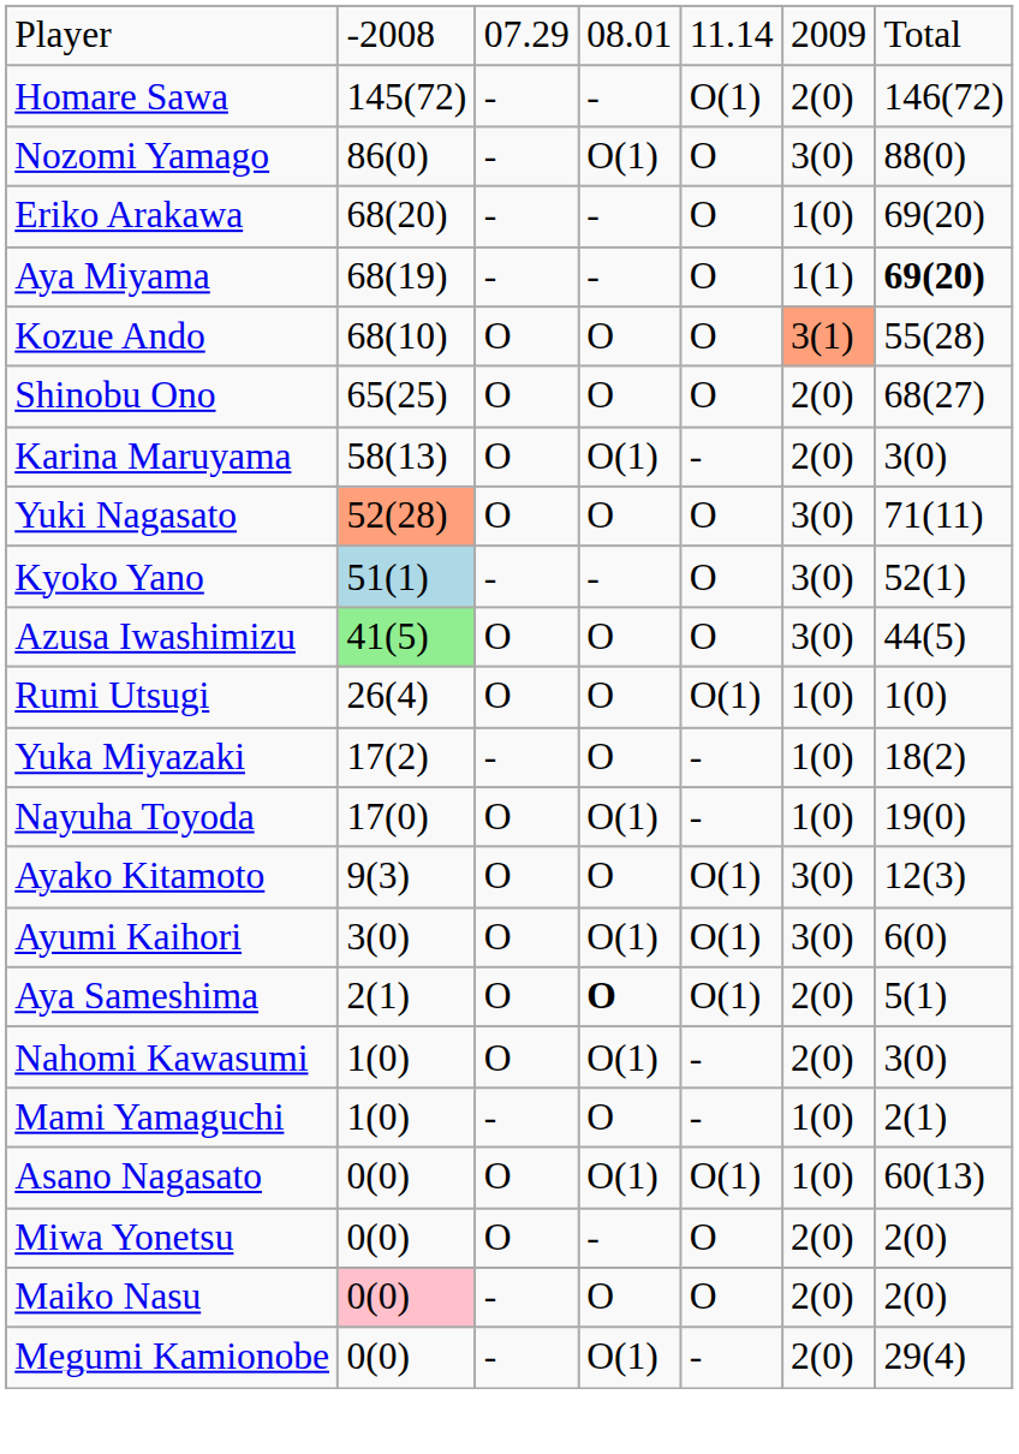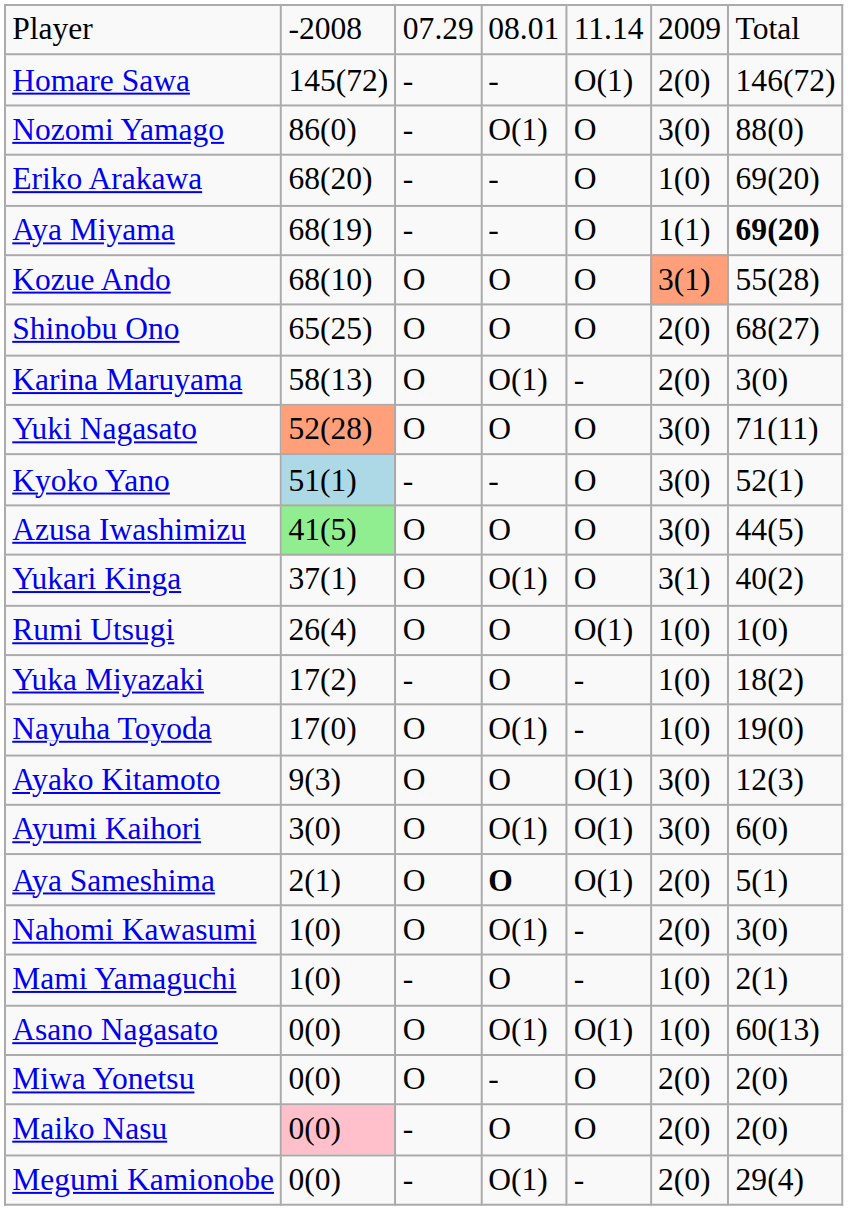+ row: Yukari Kinga | 37(1) | O | O(1) | O | 3(1) | 40(2)
